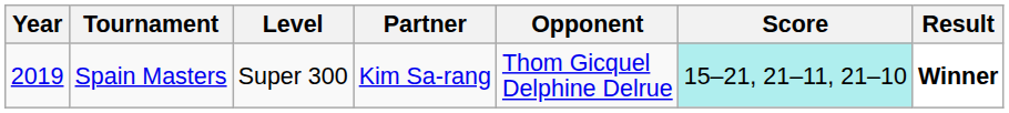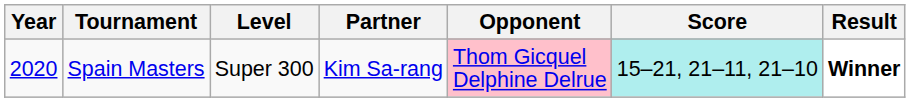Spain Masters | Year: 2019 -> 2020
Spain Masters | Opponent: no background -> pink background
